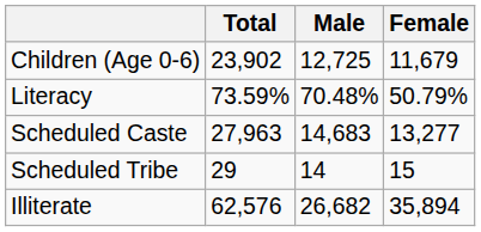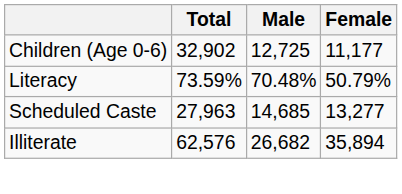Children (Age 0-6) | Total: 23,902 -> 32,902
Children (Age 0-6) | Female: 11,679 -> 11,177
Scheduled Caste | Male: 14,683 -> 14,685
- row: Scheduled Tribe | 29 | 14 | 15
